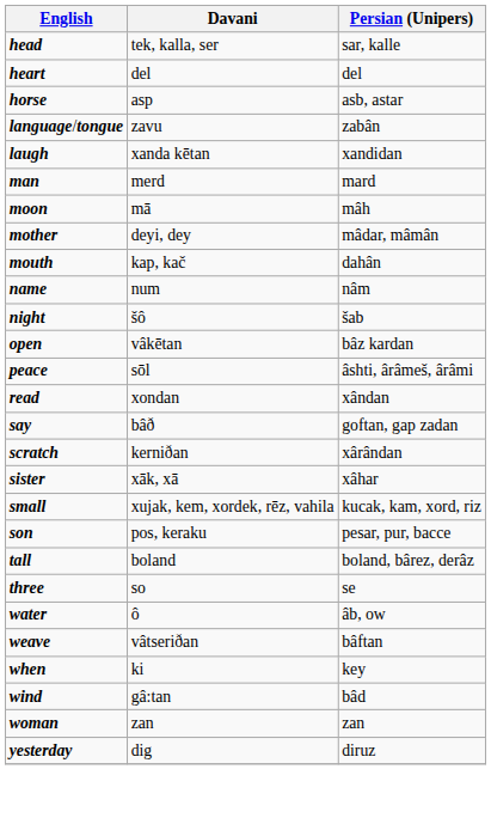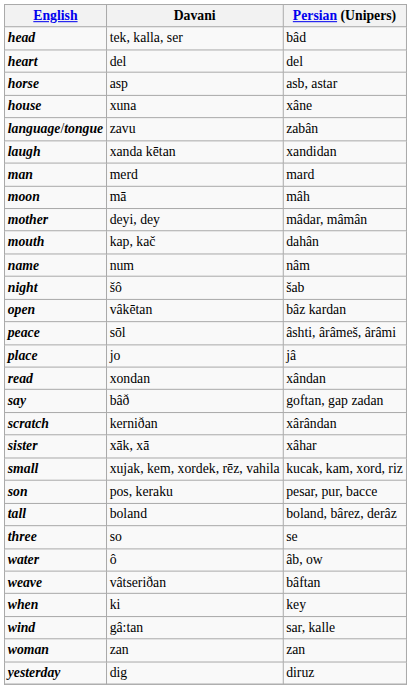head | Persian (Unipers): sar, kalle -> bâd
+ row: house | xuna | xâne
+ row: place | jo | jâ
wind | Persian (Unipers): bâd -> sar, kalle
